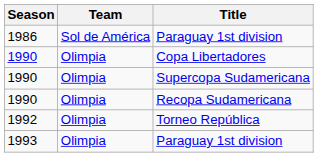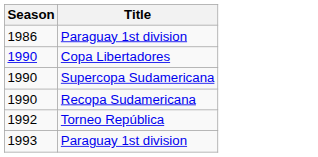- column: Team | Sol de América | Olimpia | Olimpia | Olimpia | Olimpia | Olimpia
